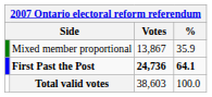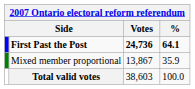rows swapped: First Past the Post <-> Mixed member proportional
